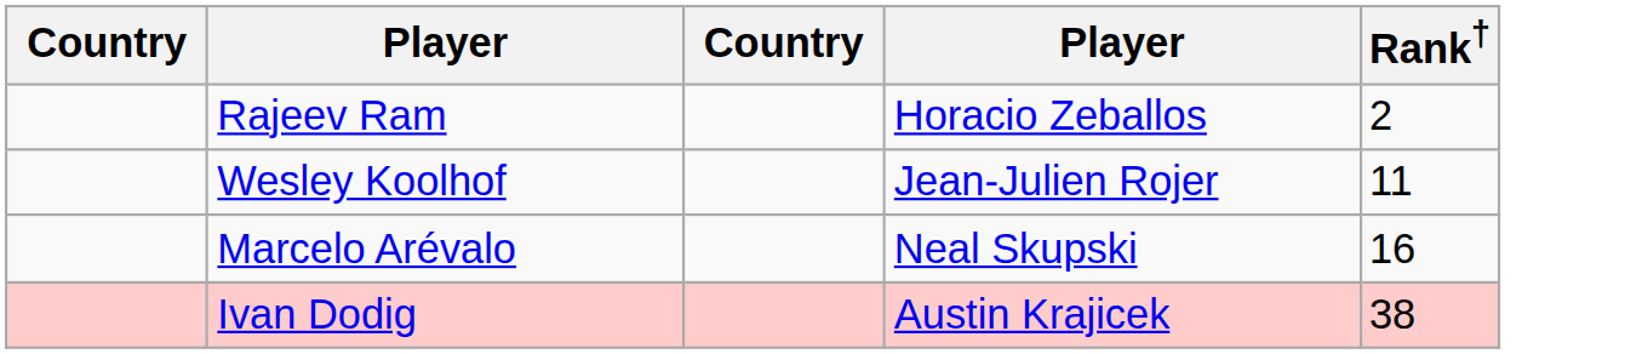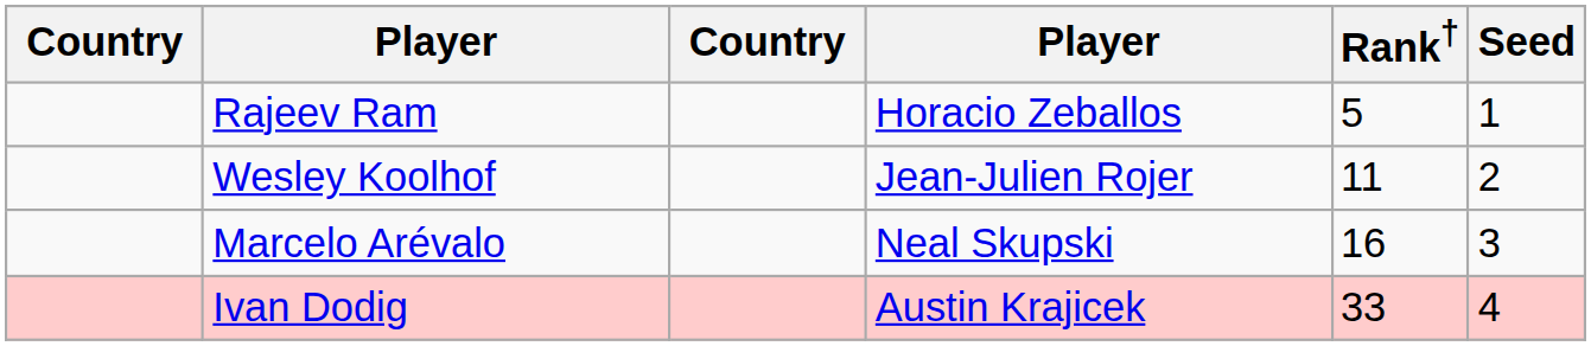+ column: Seed | 1 | 2 | 3 | 4
Rajeev Ram | Rank†: 2 -> 5
Ivan Dodig | Rank†: 38 -> 33
